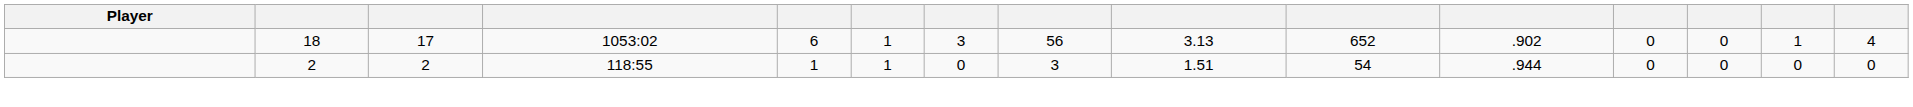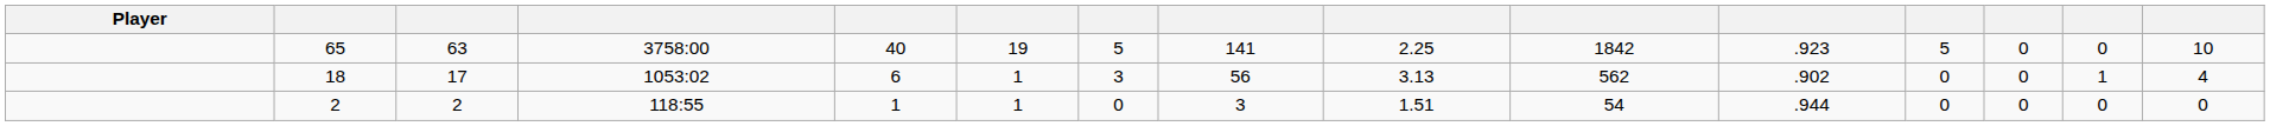+ row: 65 | 63 | 3758:00 | 40 | 19 | 5 | 141 | 2.25 | 1842 | .923 | 5 | 0 | 0 | 10
18 | column 10: 652 -> 562
